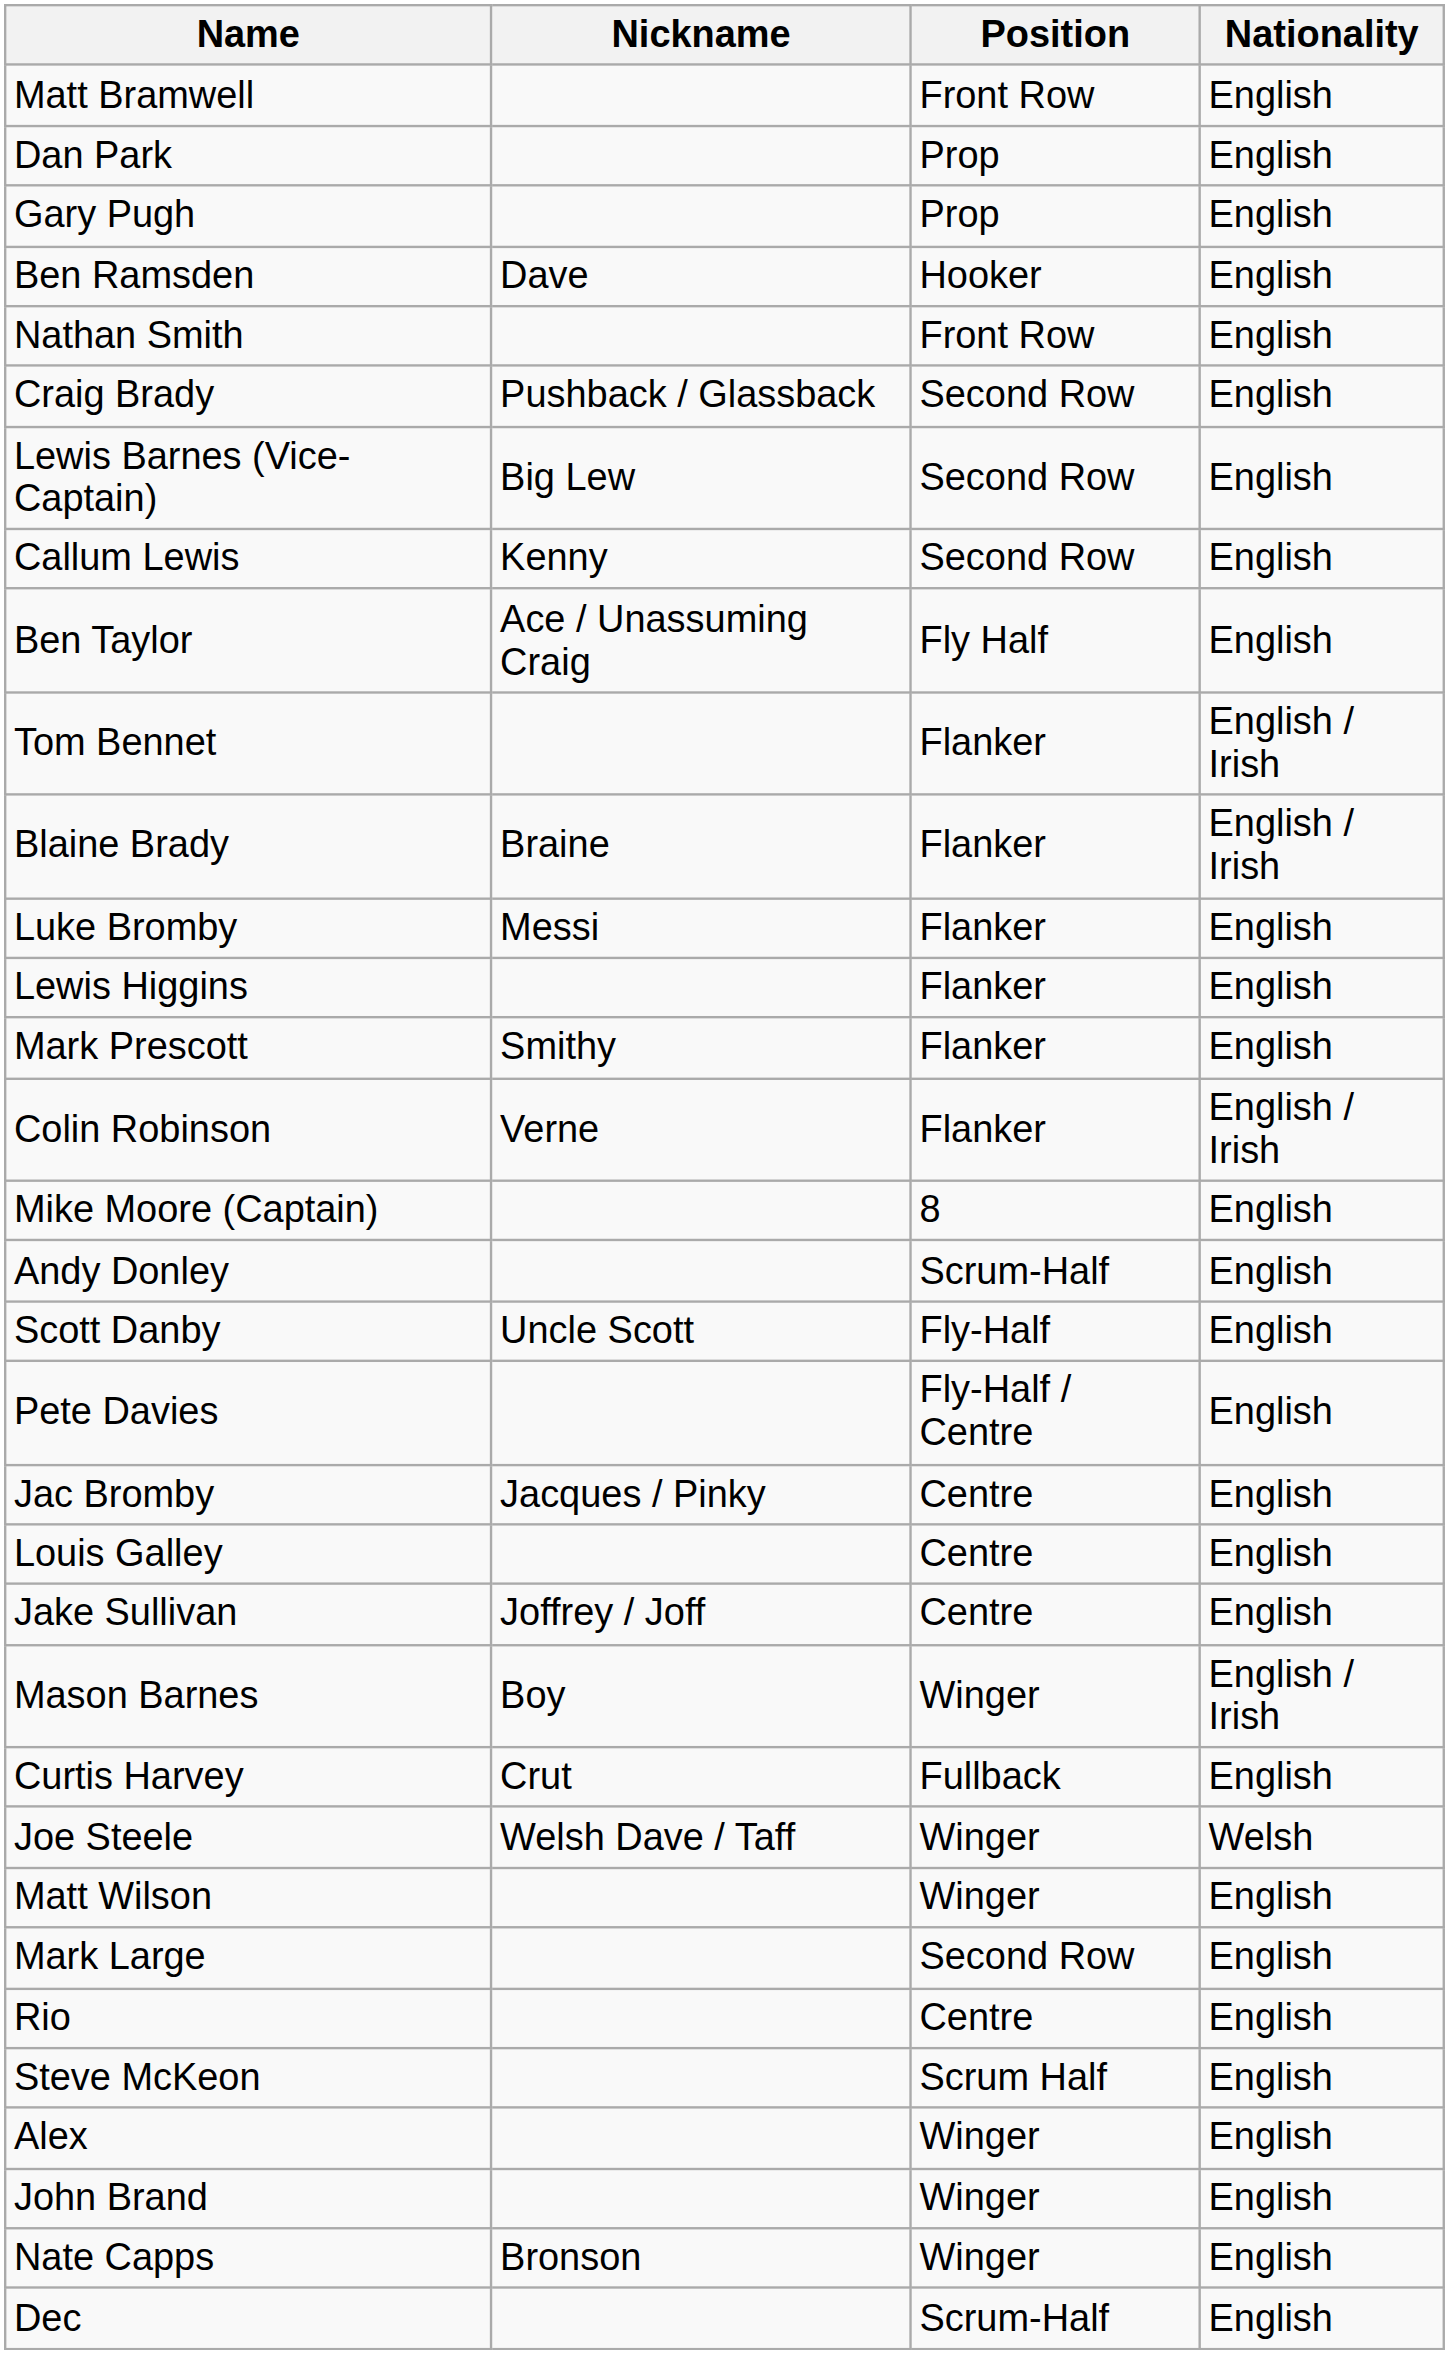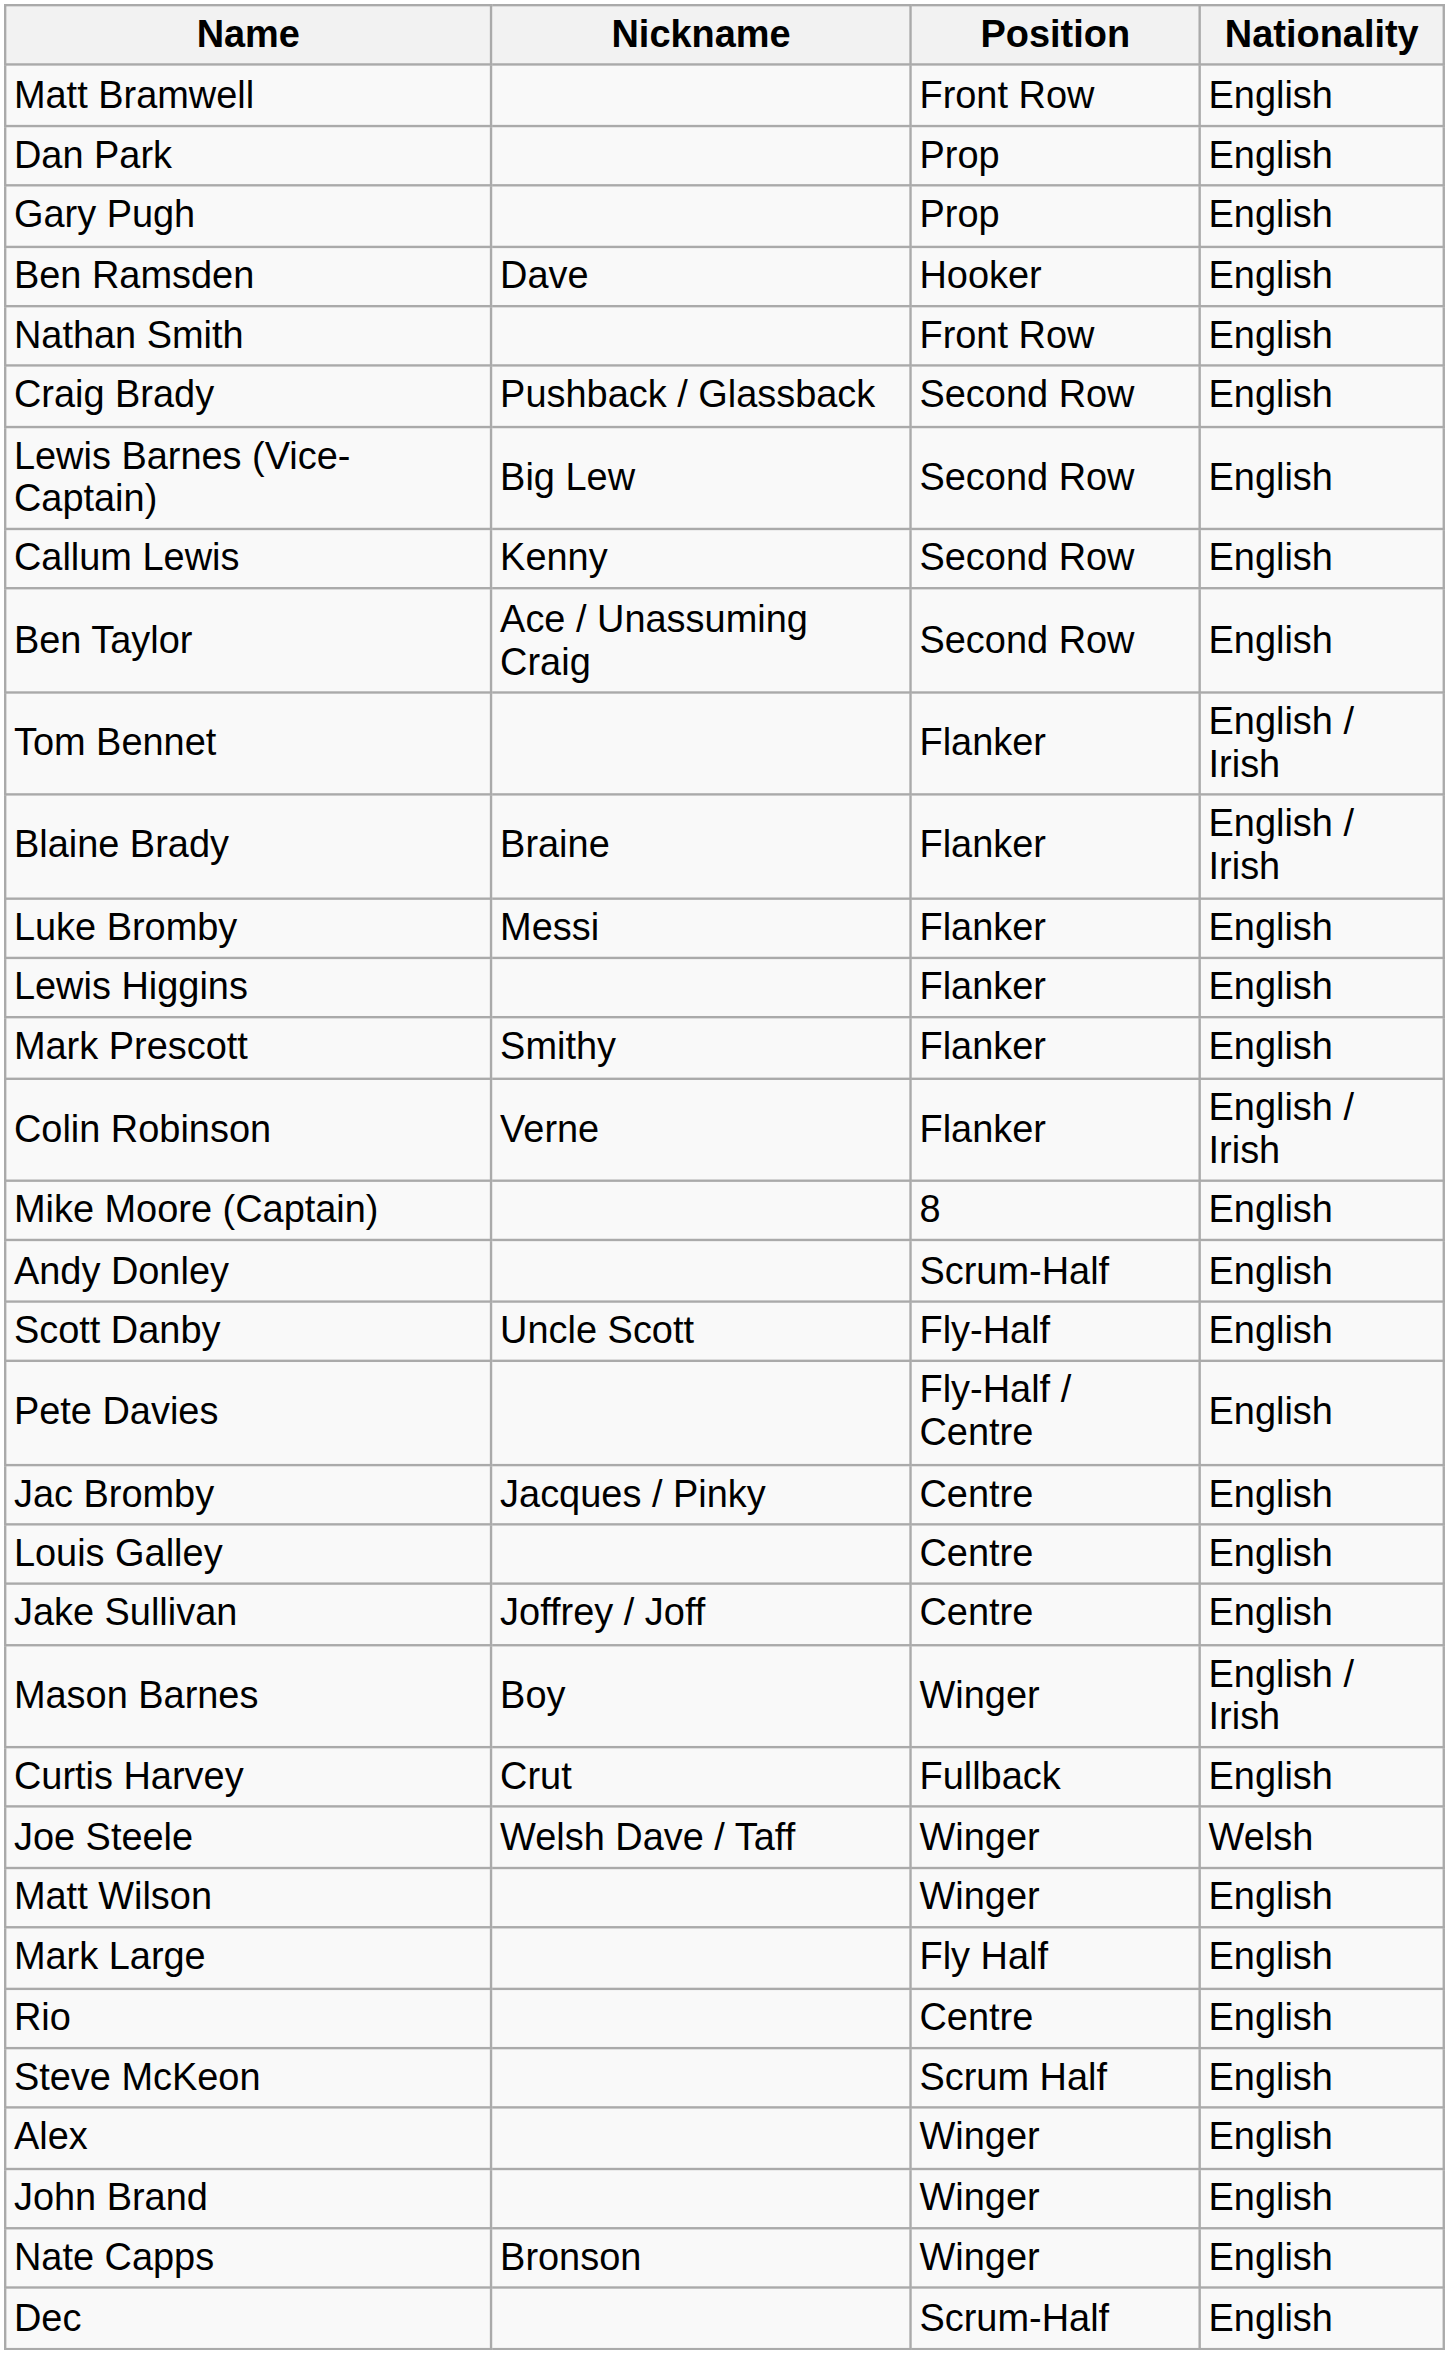Ben Taylor | Position: Fly Half -> Second Row
Mark Large | Position: Second Row -> Fly Half
